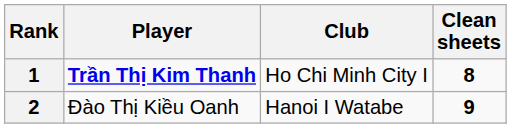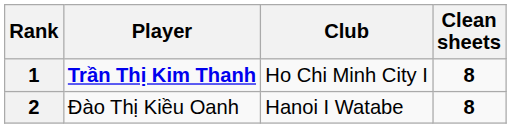2 | Clean sheets: 9 -> 8
